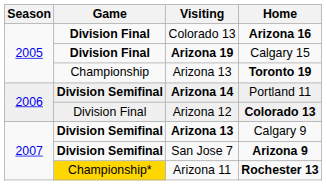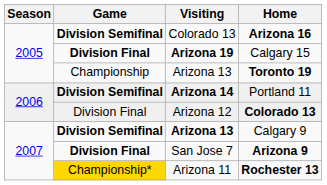Arizona 16 | Game: Division Final -> Division Semifinal
Arizona 9 | Game: Division Semifinal -> Division Final
